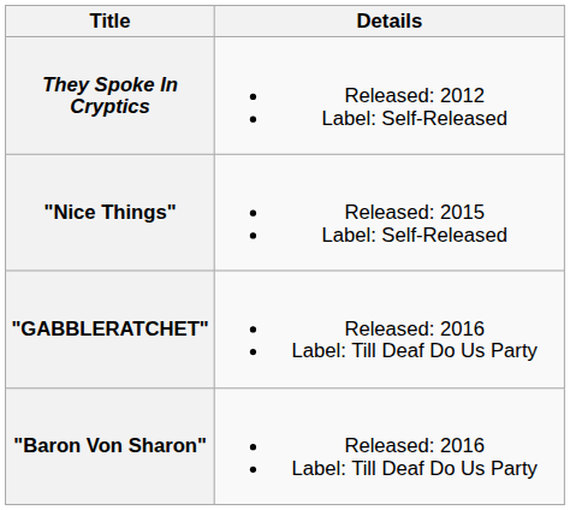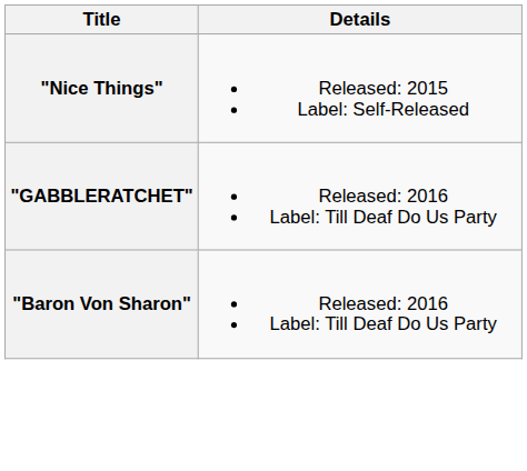- row: They Spoke In Cryptics | Released: 2012 Label: Self-Released
